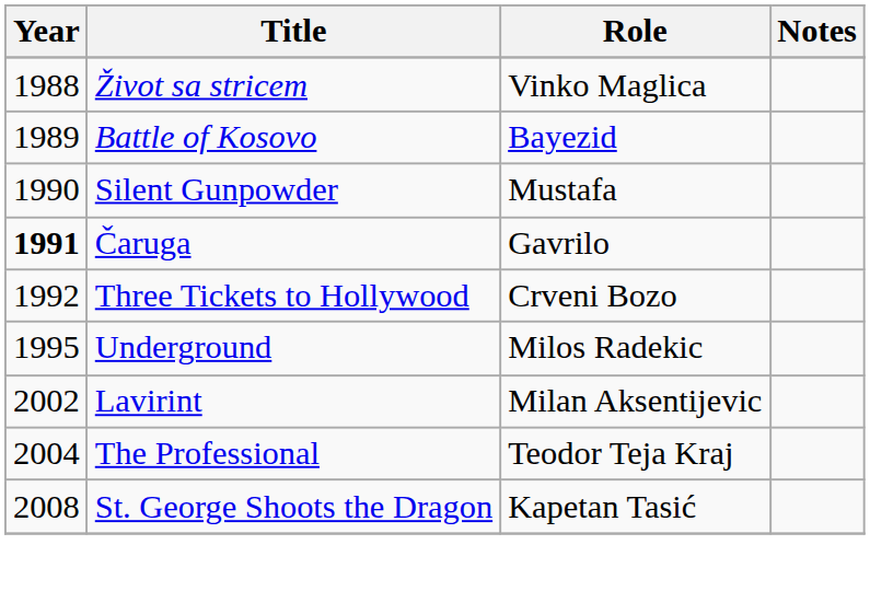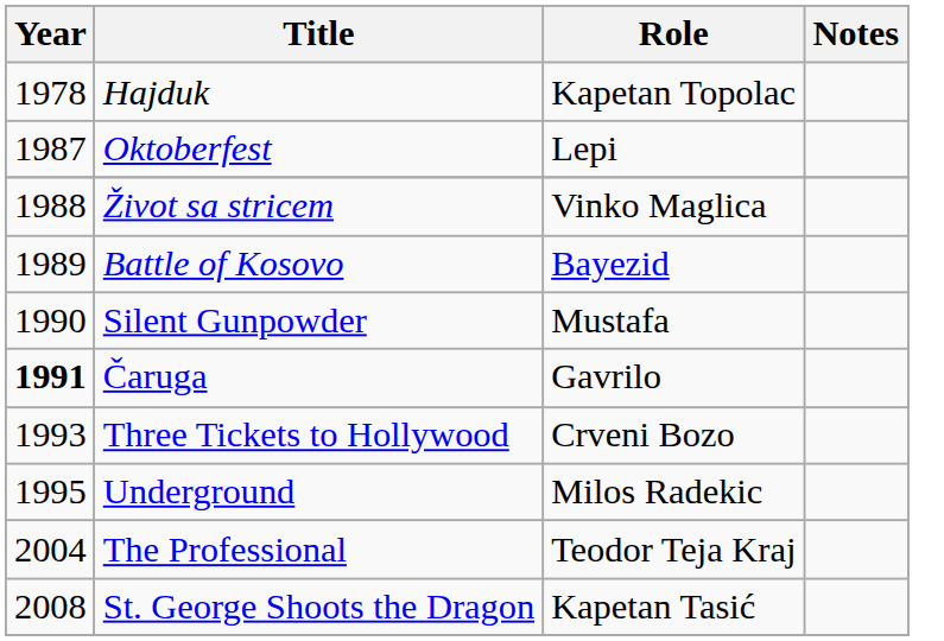+ row: 1978 | Hajduk | Kapetan Topolac
+ row: 1987 | Oktoberfest | Lepi
Three Tickets to Hollywood | Year: 1992 -> 1993
- row: 2002 | Lavirint | Milan Aksentijevic
